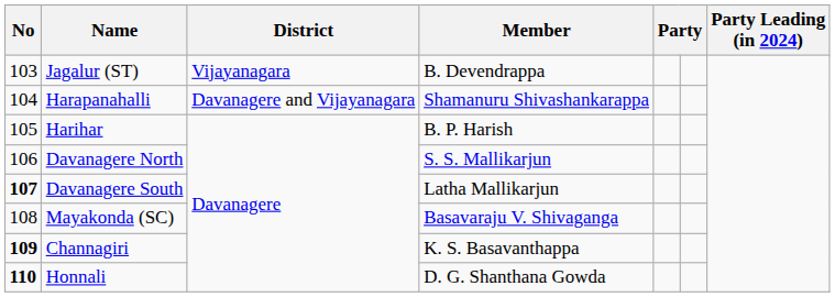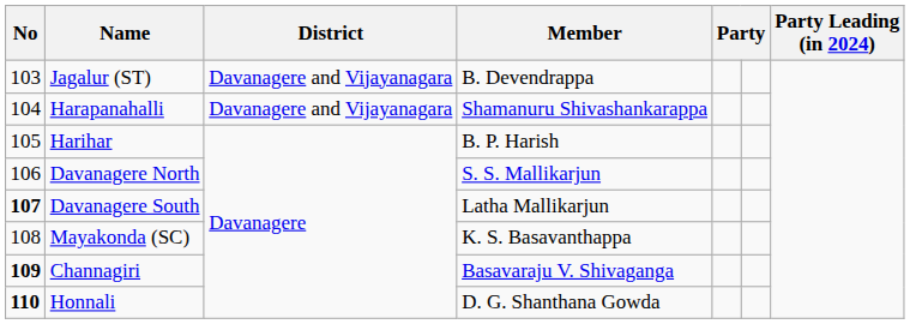Jagalur (ST) | District: Vijayanagara -> Davanagere and Vijayanagara
Mayakonda (SC) | Member: Basavaraju V. Shivaganga -> K. S. Basavanthappa
Channagiri | Member: K. S. Basavanthappa -> Basavaraju V. Shivaganga
